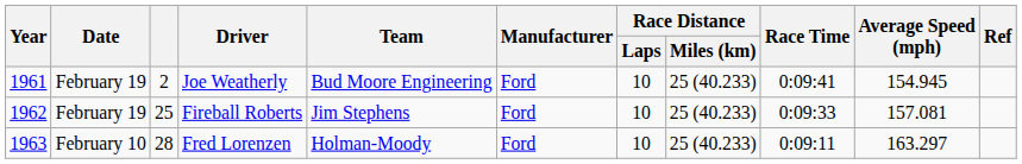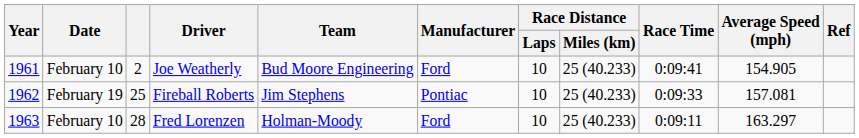Joe Weatherly | Date: February 19 -> February 10
Joe Weatherly | Average Speed (mph): 154.945 -> 154.905
Fireball Roberts | Manufacturer: Ford -> Pontiac
